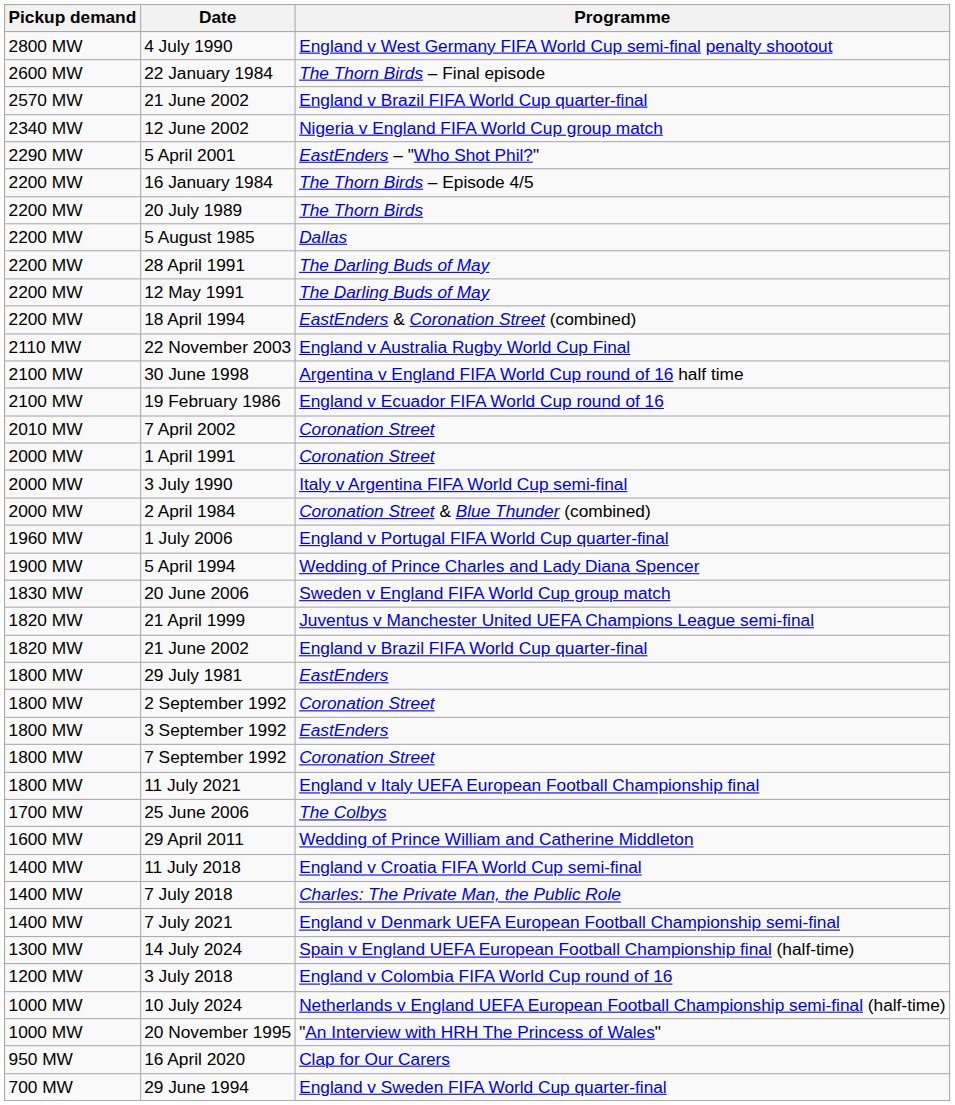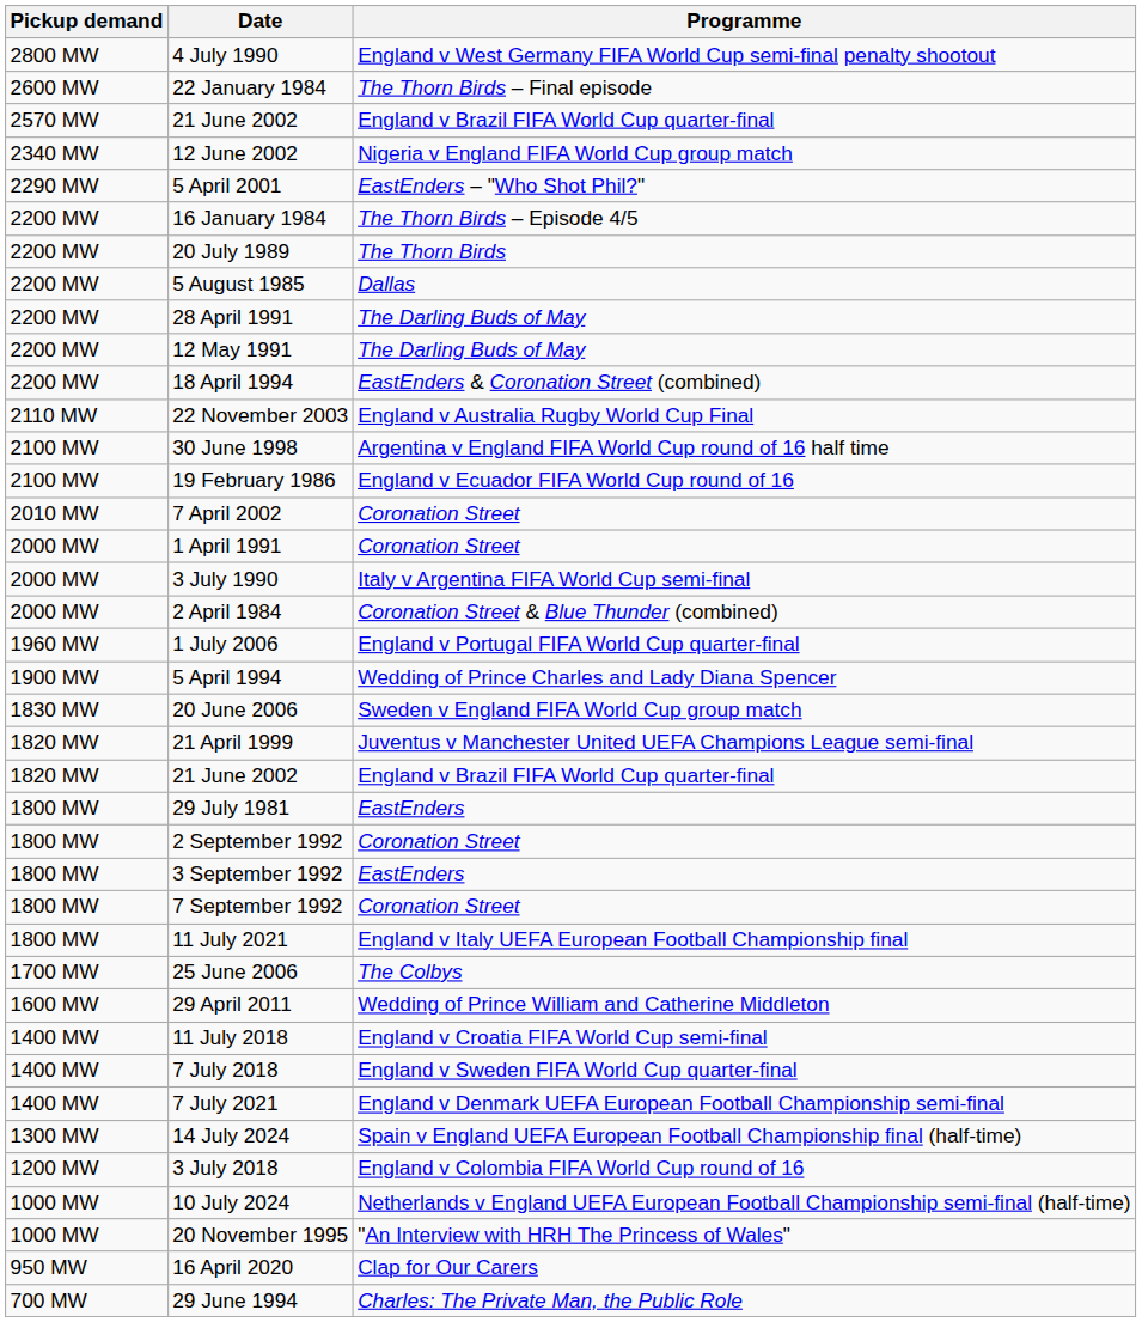7 July 2018 | Programme: Charles: The Private Man, the Public Role -> England v Sweden FIFA World Cup quarter-final
29 June 1994 | Programme: England v Sweden FIFA World Cup quarter-final -> Charles: The Private Man, the Public Role
